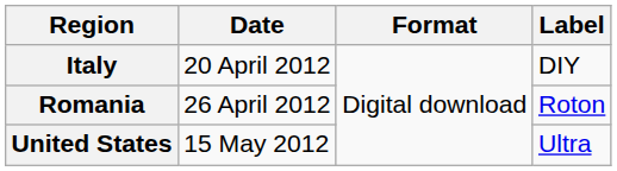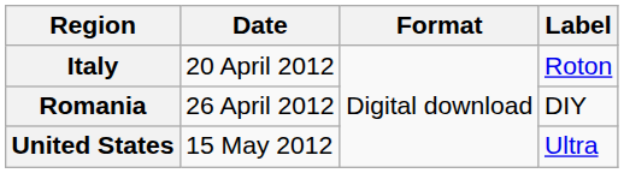Italy | Label: DIY -> Roton
Romania | Label: Roton -> DIY
